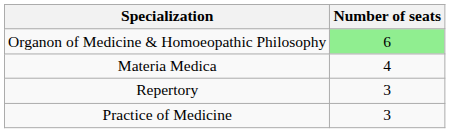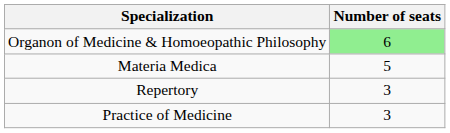Materia Medica | Number of seats: 4 -> 5
